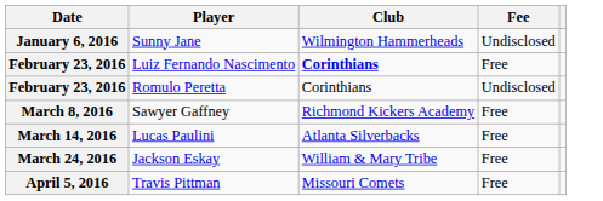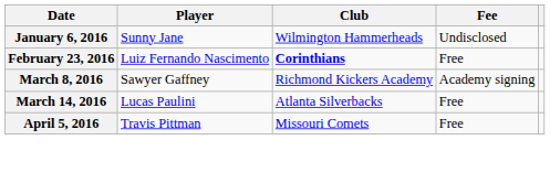- row: February 23, 2016 | Romulo Peretta | Corinthians | Undisclosed
Sawyer Gaffney | Fee: Free -> Academy signing
- row: March 24, 2016 | Jackson Eskay | William & Mary Tribe | Free
